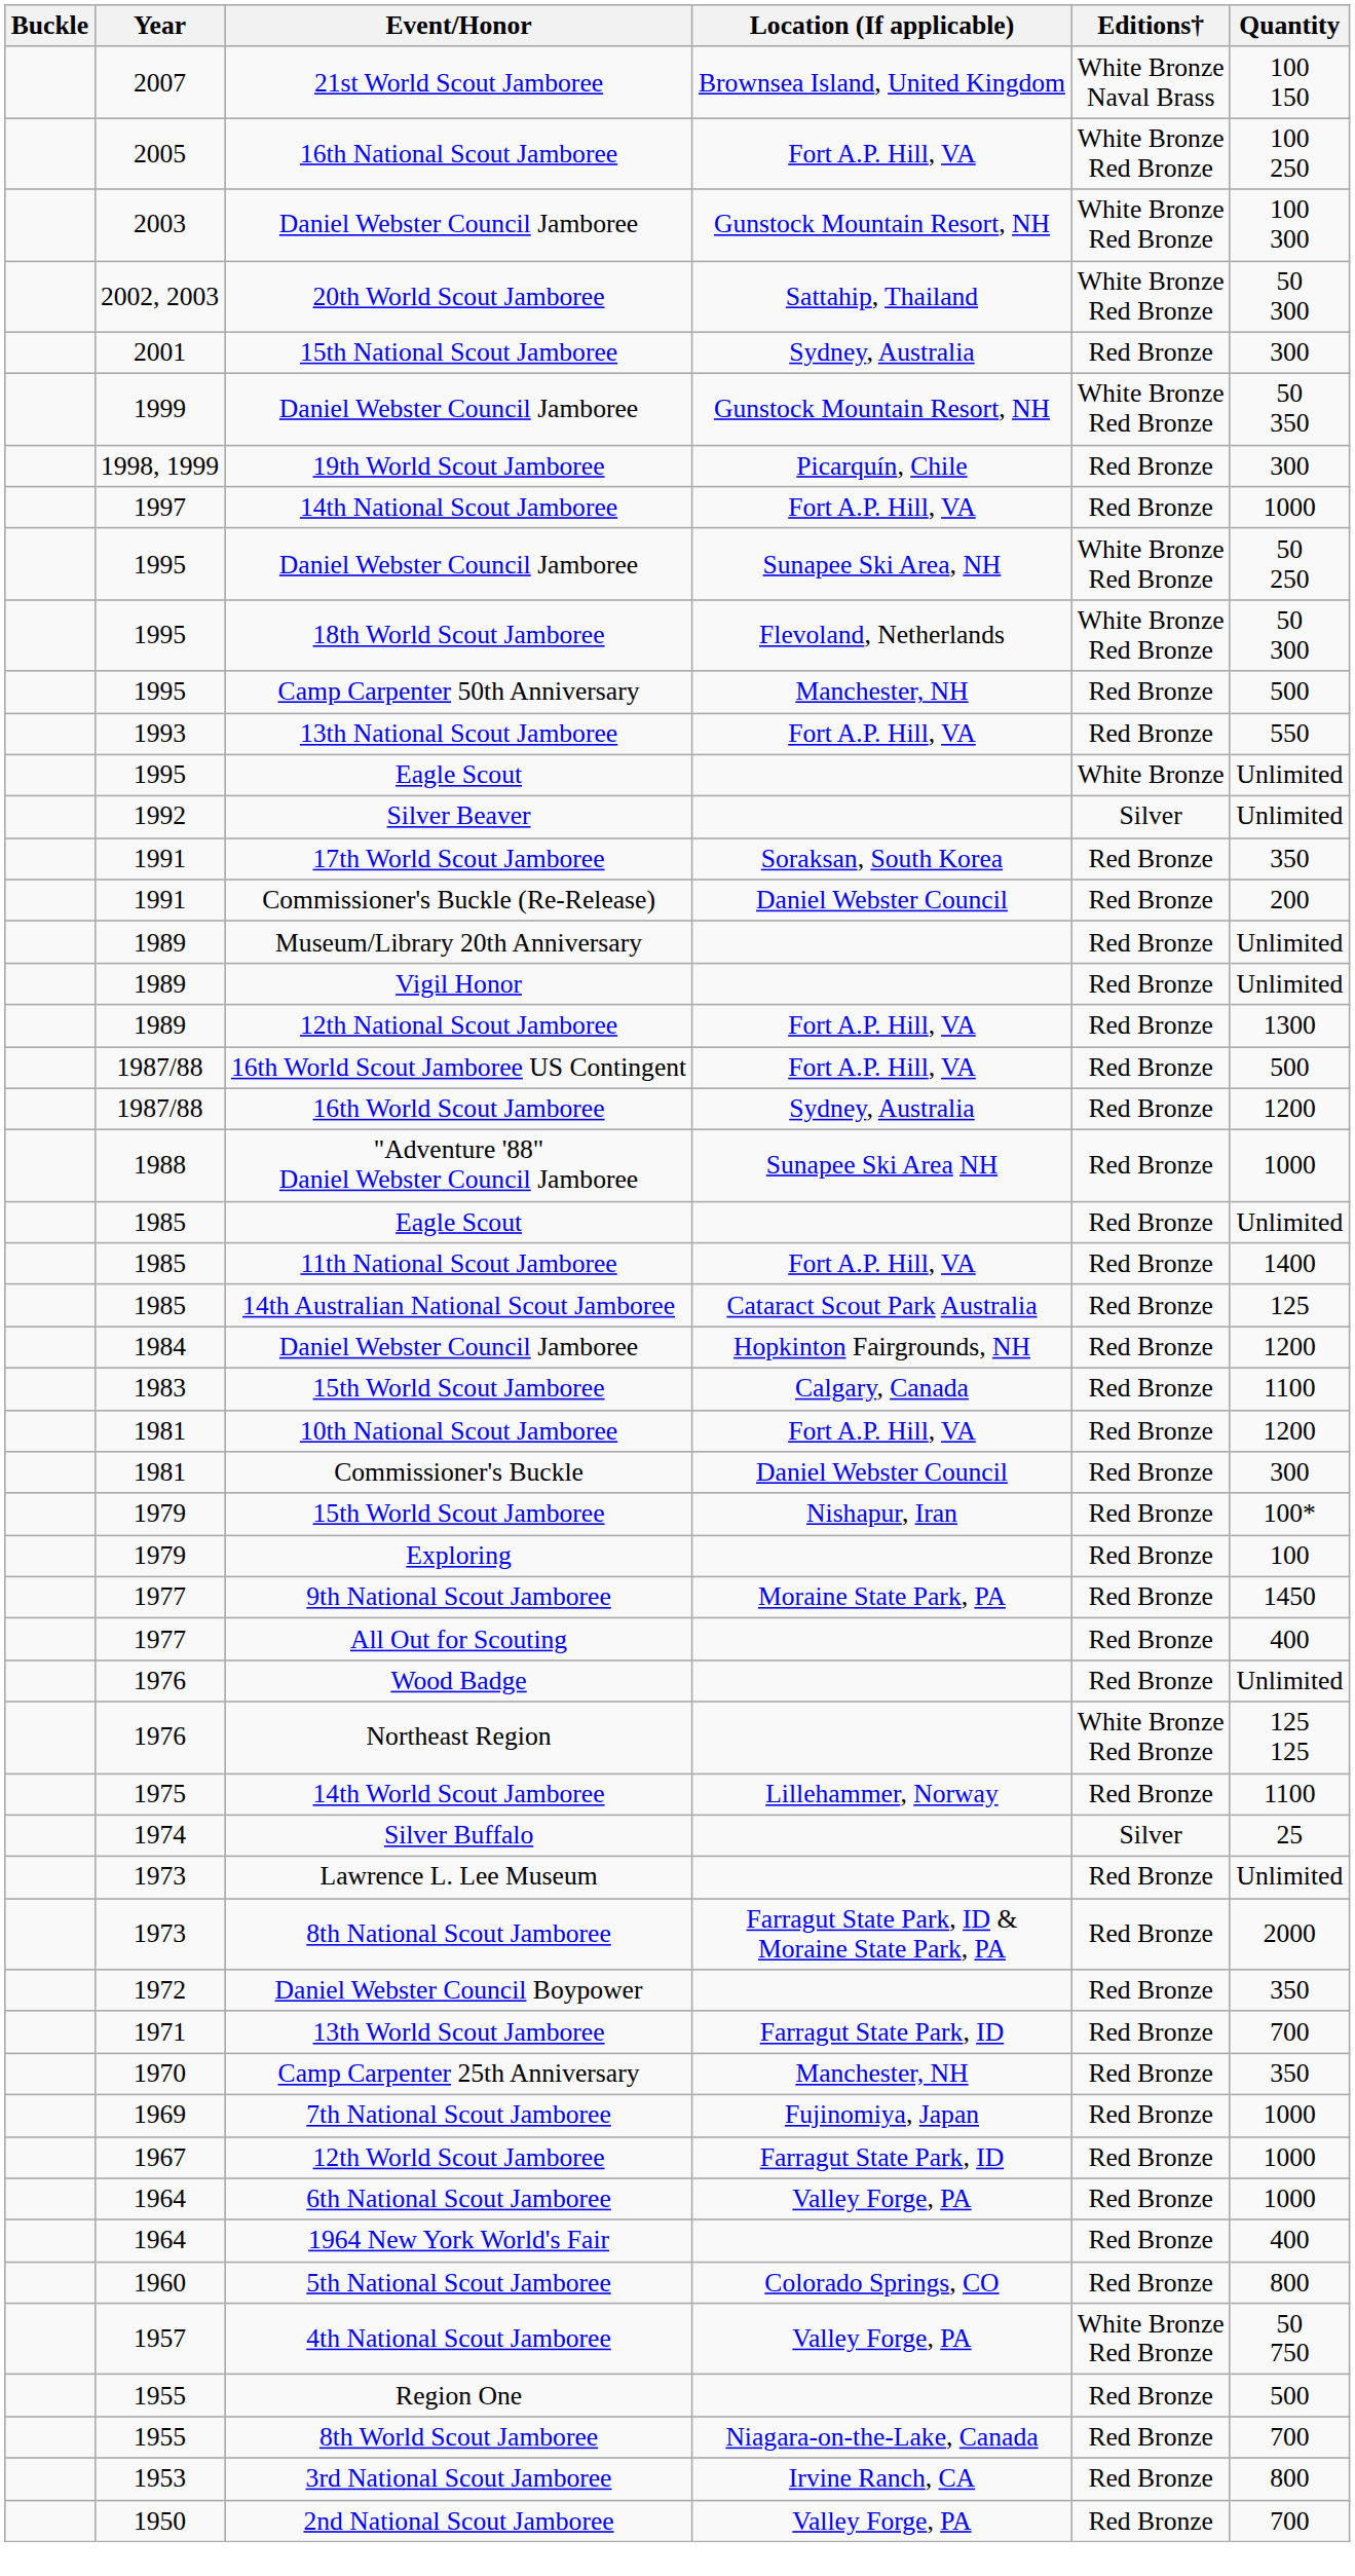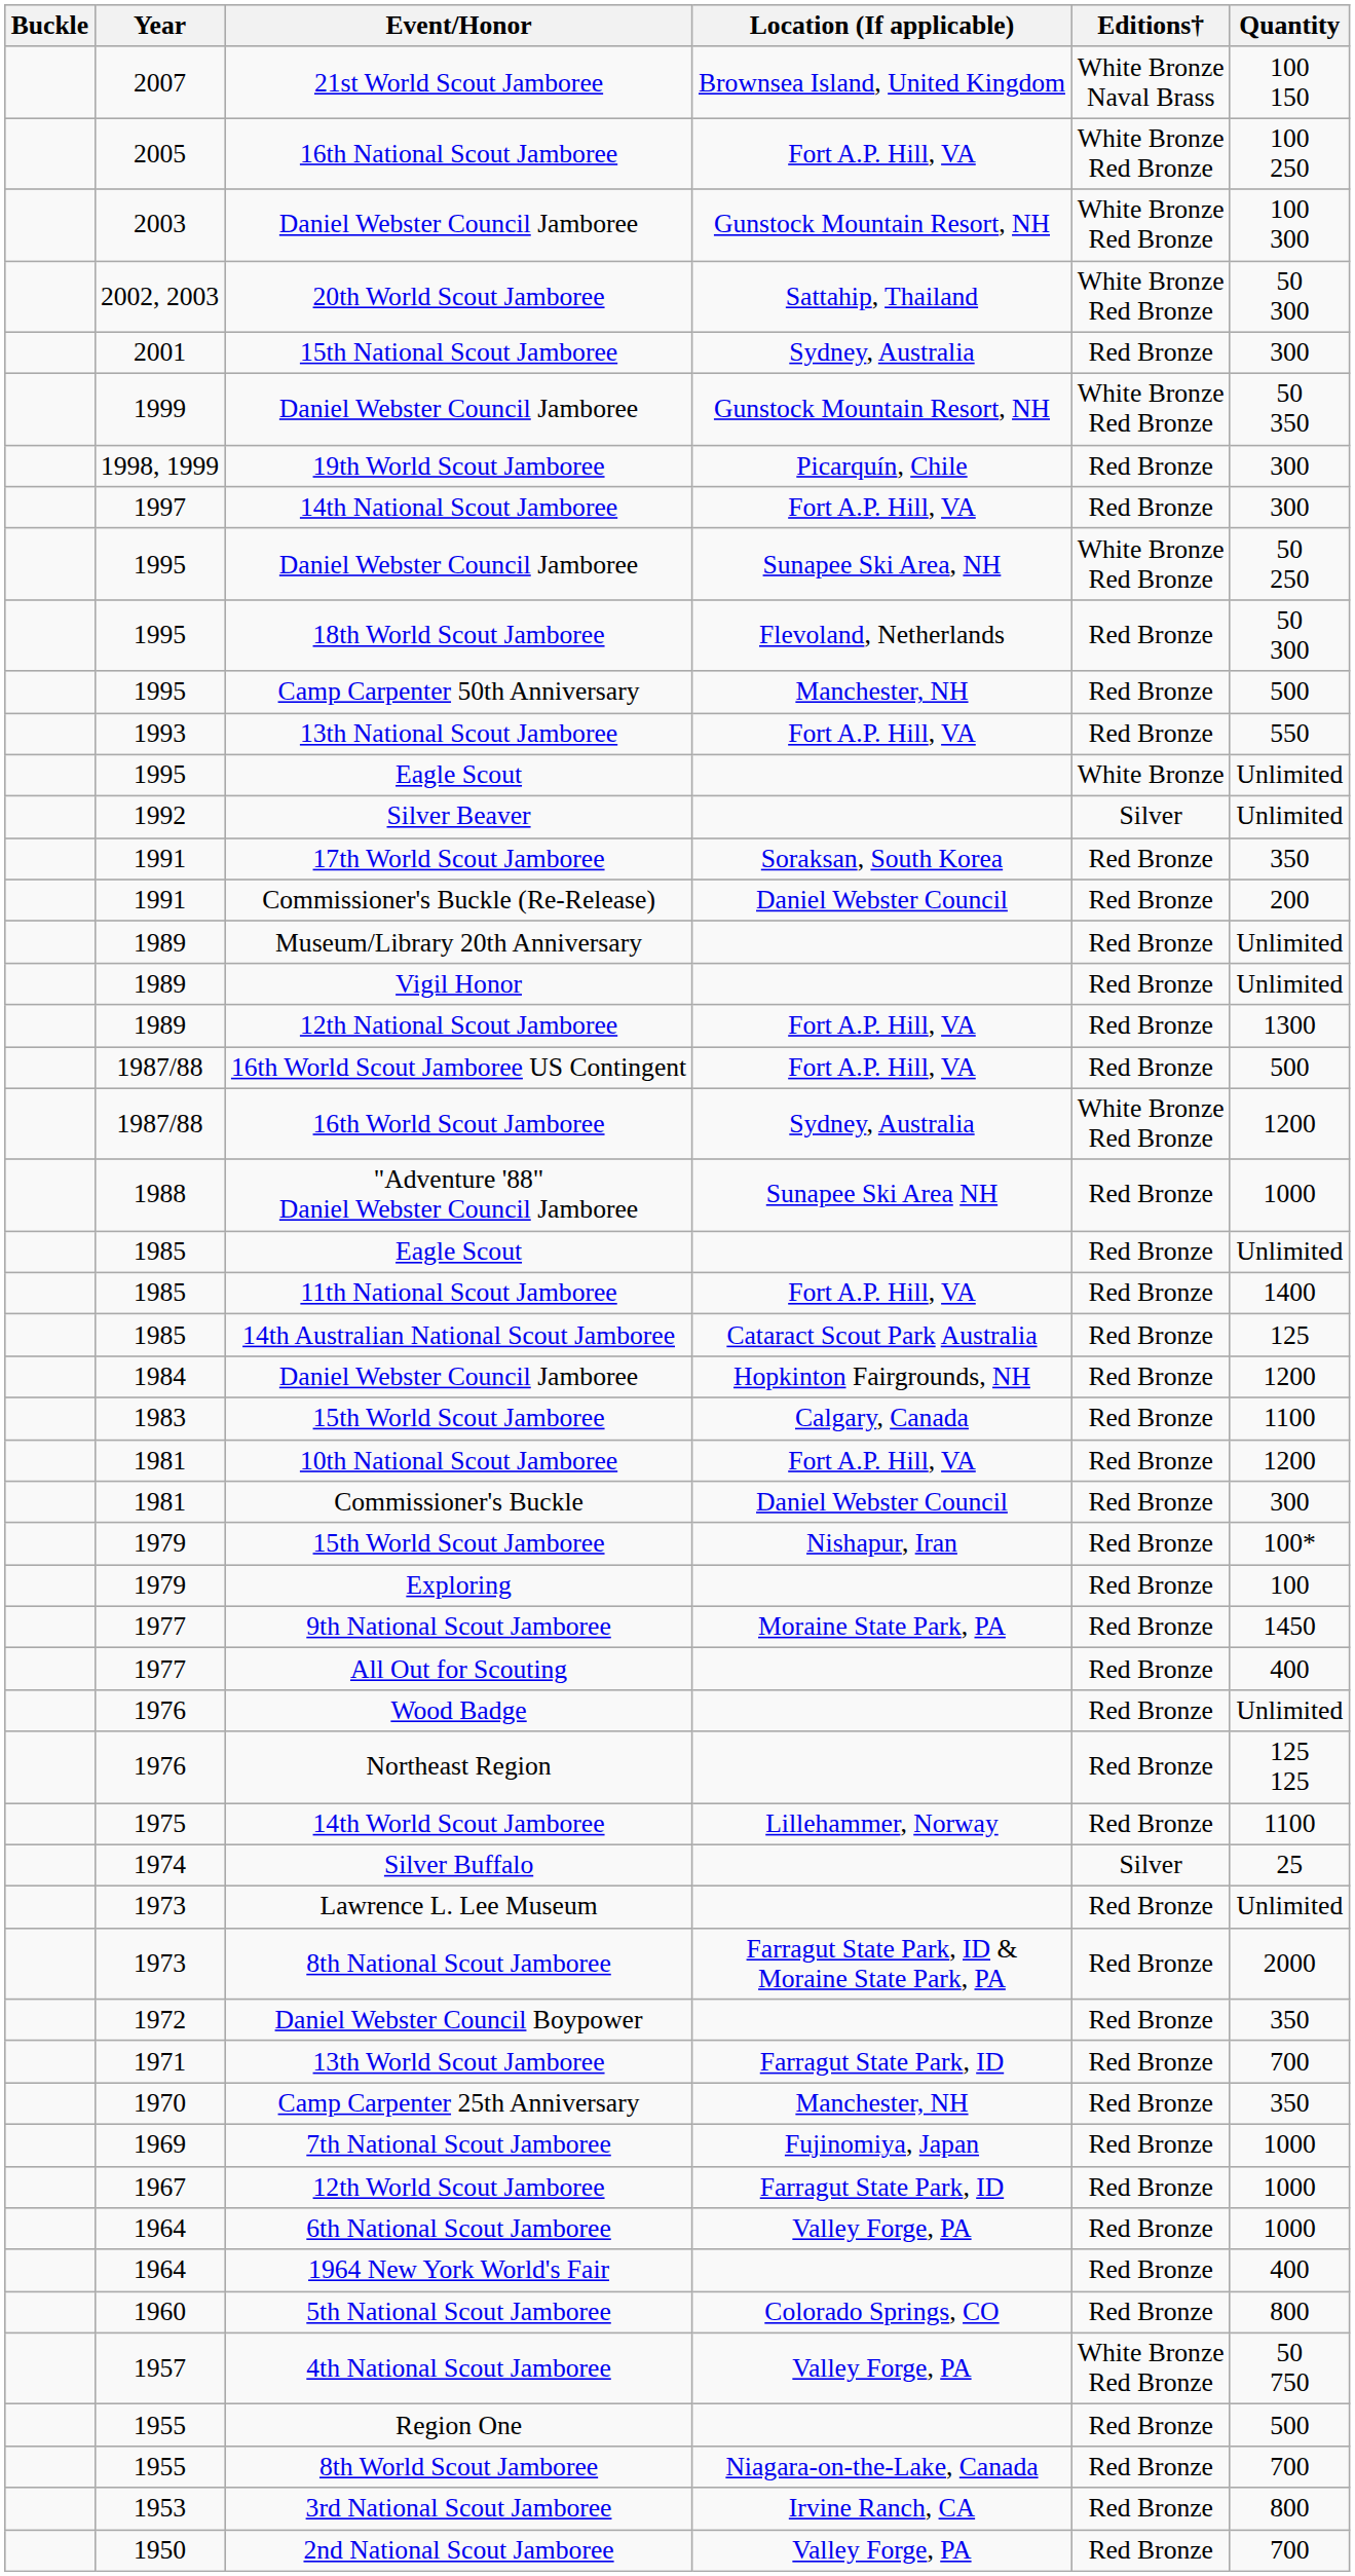14th National Scout Jamboree | Quantity: 1000 -> 300
18th World Scout Jamboree | Editions†: White Bronze Red Bronze -> Red Bronze
16th World Scout Jamboree | Editions†: Red Bronze -> White Bronze Red Bronze
Northeast Region | Editions†: White Bronze Red Bronze -> Red Bronze
